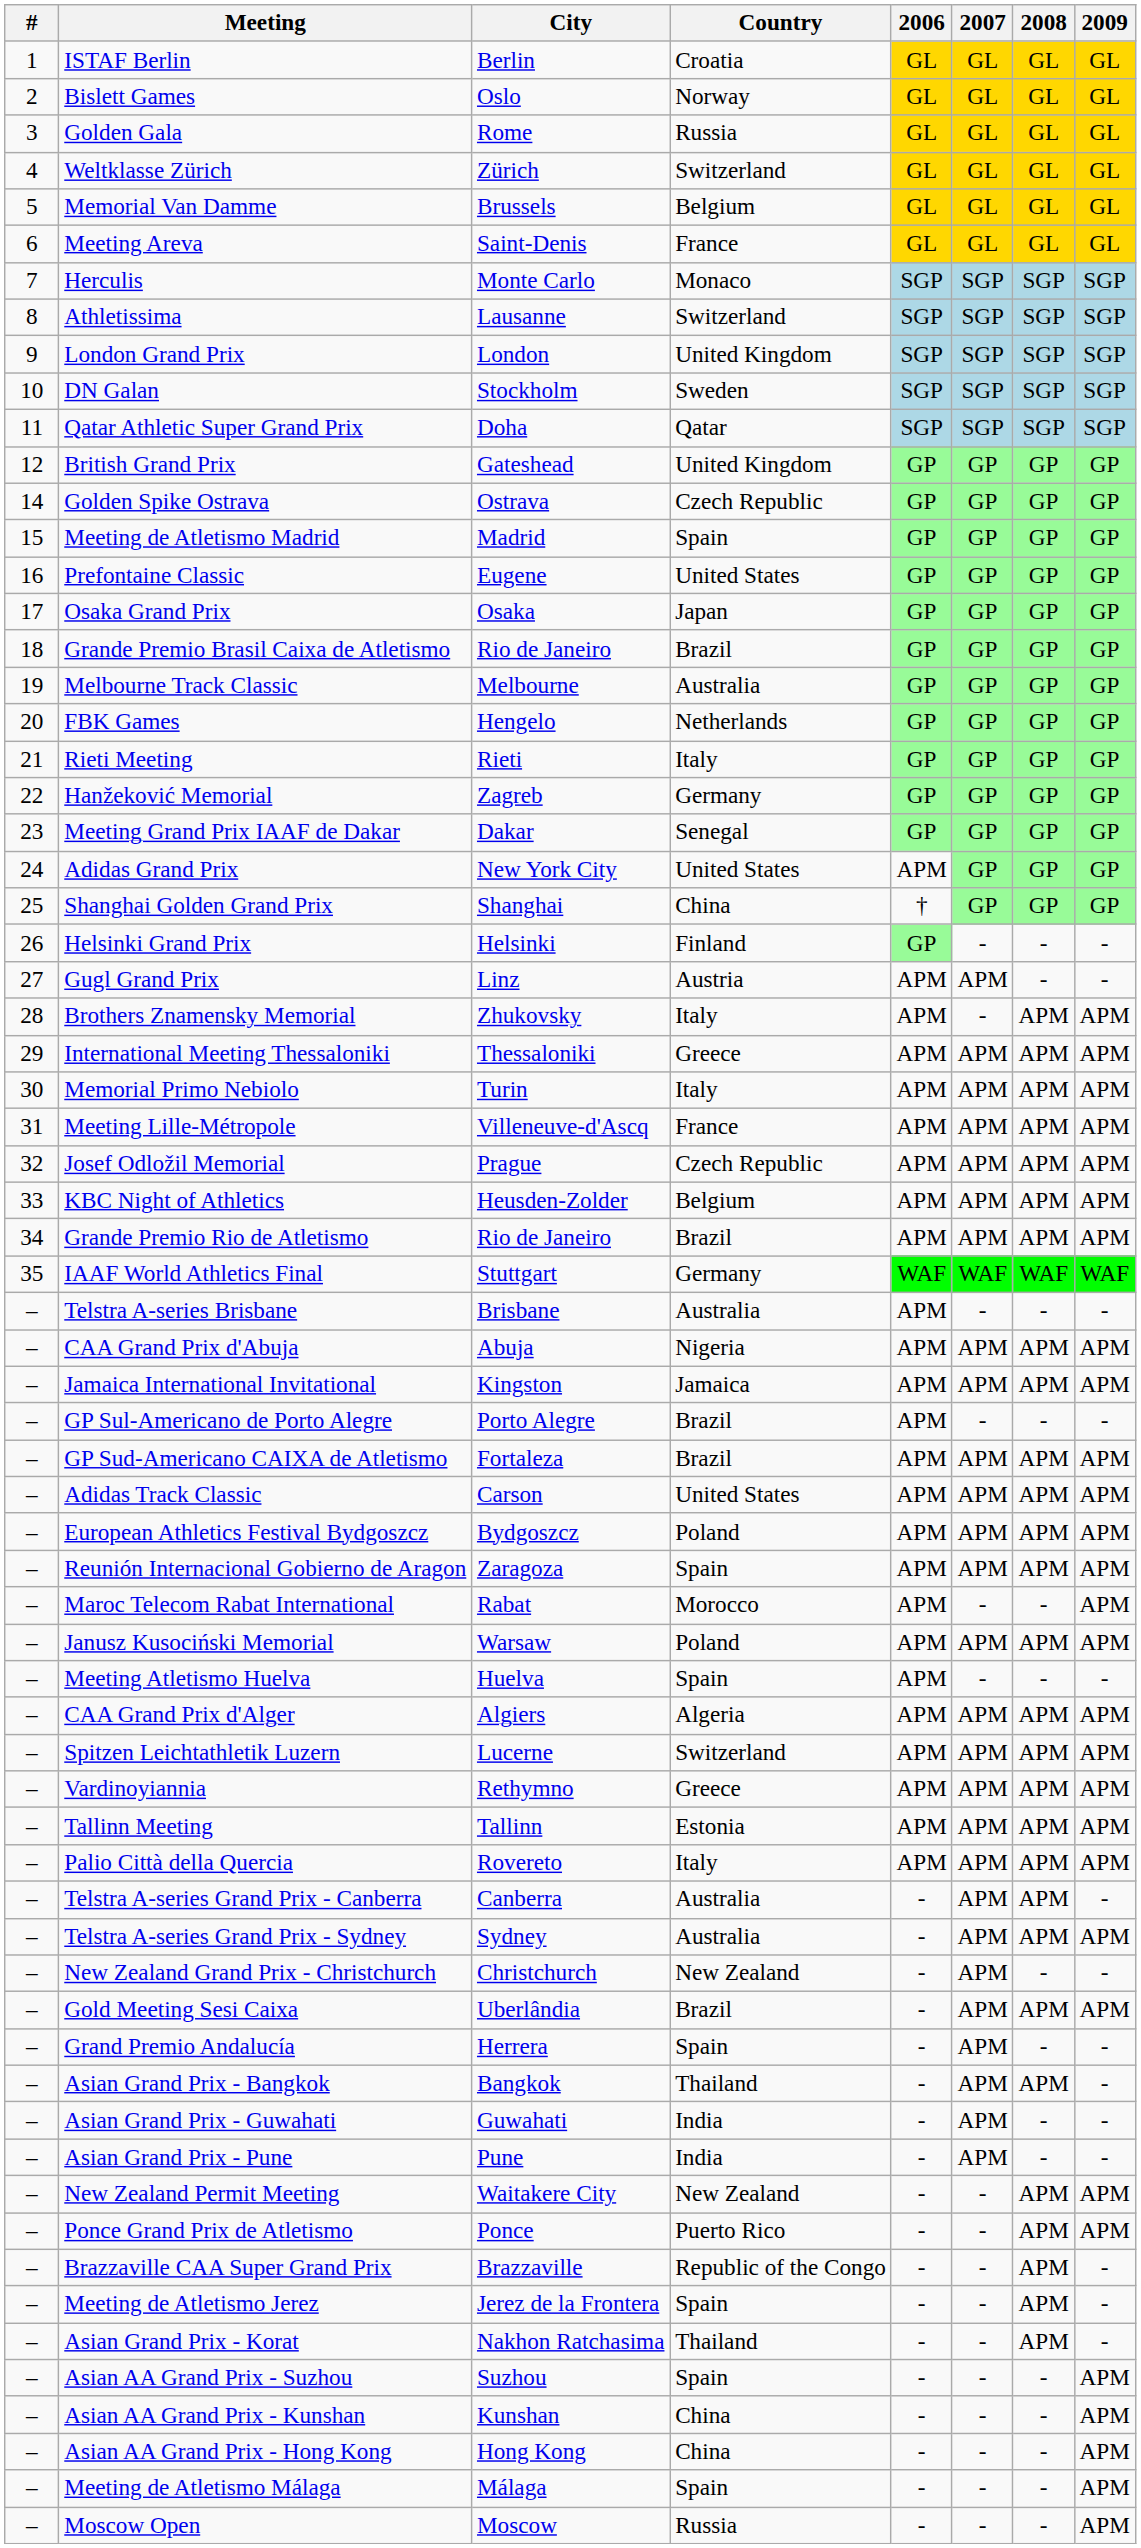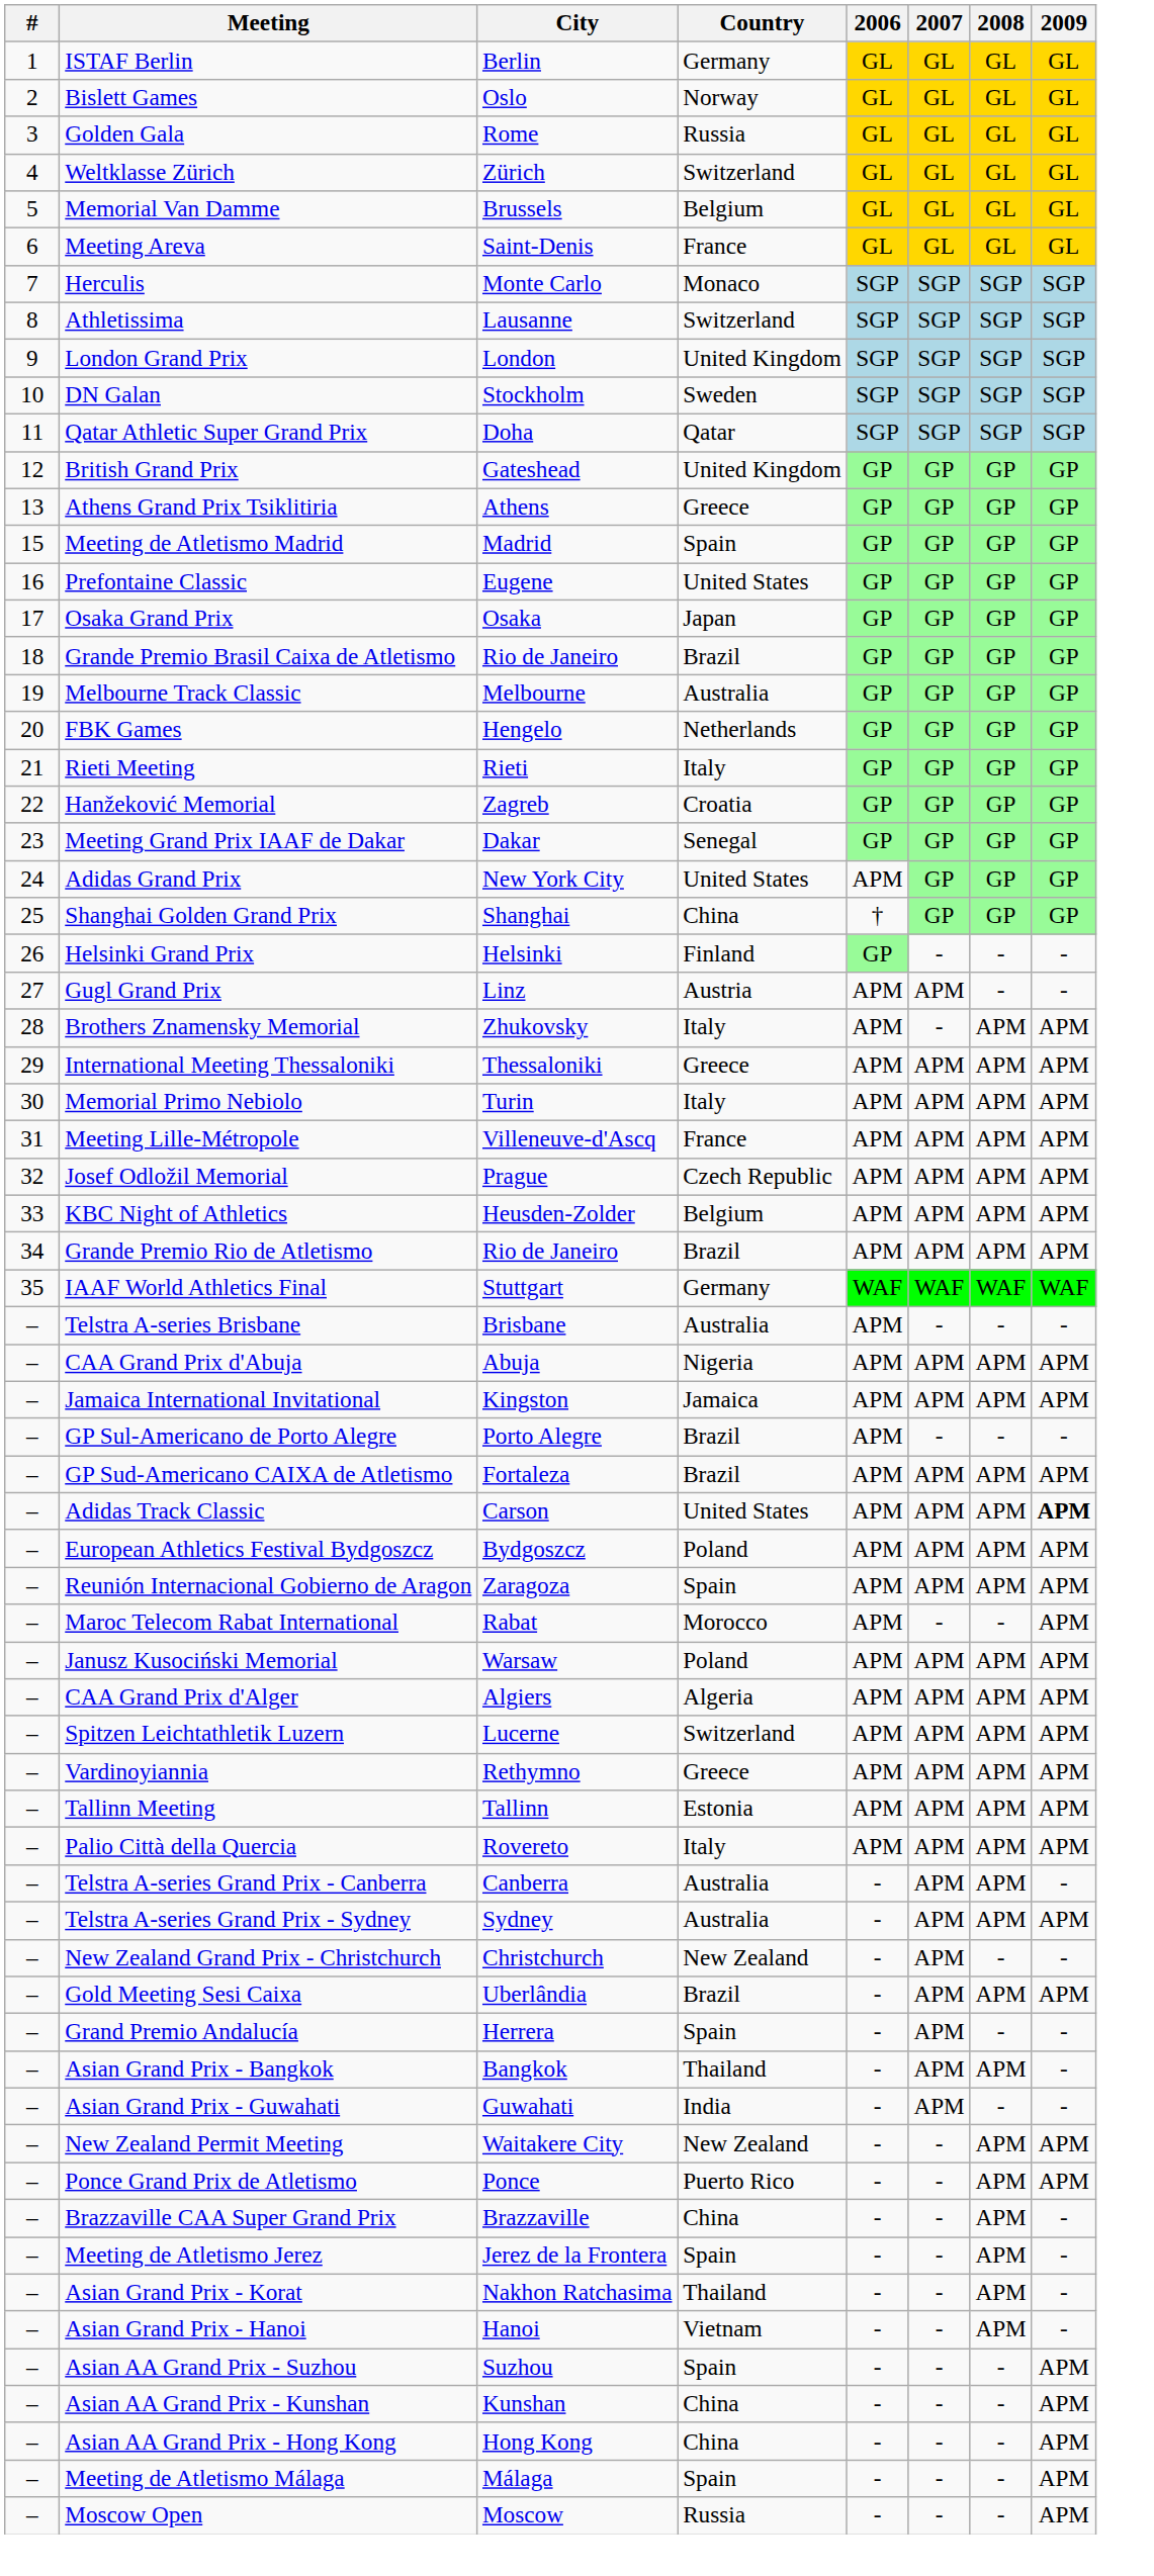ISTAF Berlin | Country: Croatia -> Germany
+ row: 13 | Athens Grand Prix Tsiklitiria | Athens | Greece | GP | GP | GP | GP
- row: 14 | Golden Spike Ostrava | Ostrava | Czech Republic | GP | GP | GP | GP
Hanžeković Memorial | Country: Germany -> Croatia
Adidas Track Classic | 2009: normal -> bold
- row: – | Meeting Atletismo Huelva | Huelva | Spain | APM | - | - | -
- row: – | Asian Grand Prix - Pune | Pune | India | - | APM | - | -
Brazzaville CAA Super Grand Prix | Country: Republic of the Congo -> China
+ row: – | Asian Grand Prix - Hanoi | Hanoi | Vietnam | - | - | APM | -
